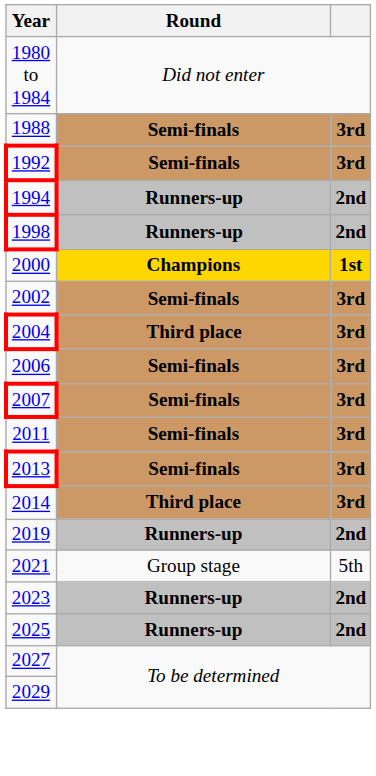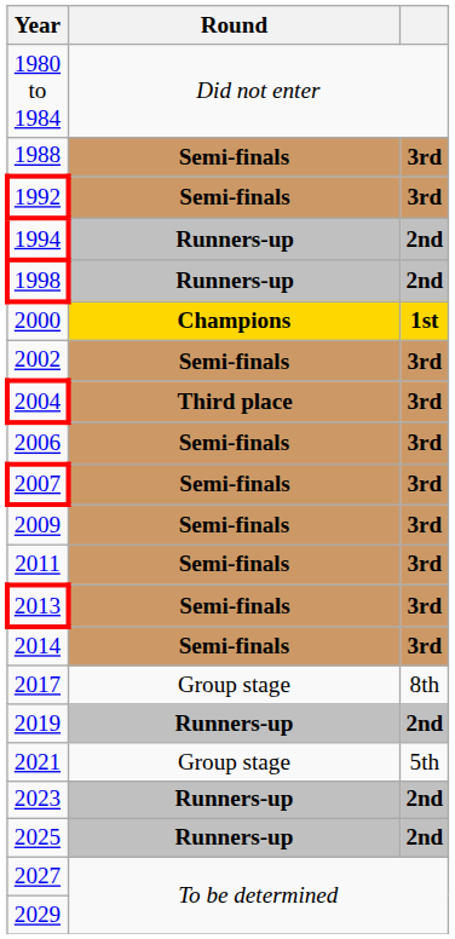+ row: 2009 | Semi-finals | 3rd
2014 | Round: Third place -> Semi-finals
+ row: 2017 | Group stage | 8th
